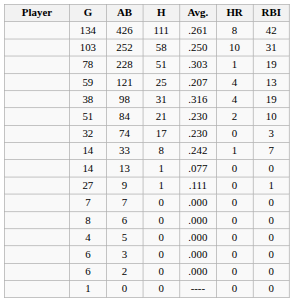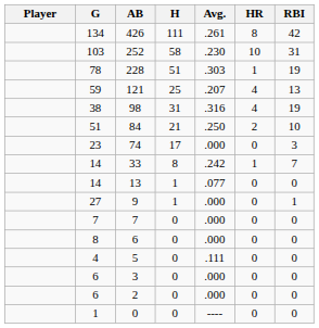252 | Avg.: .250 -> .230
84 | Avg.: .230 -> .250
74 | G: 32 -> 23
74 | Avg.: .230 -> .000
9 | Avg.: .111 -> .000
5 | Avg.: .000 -> .111
